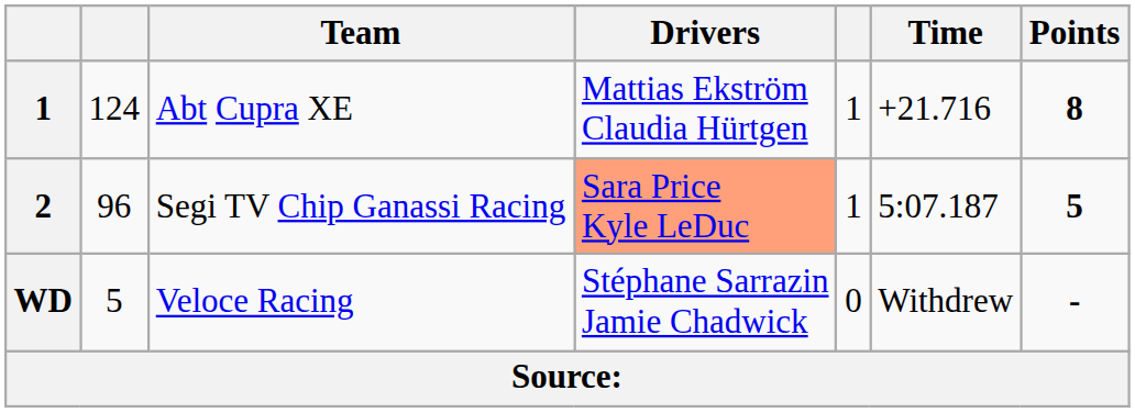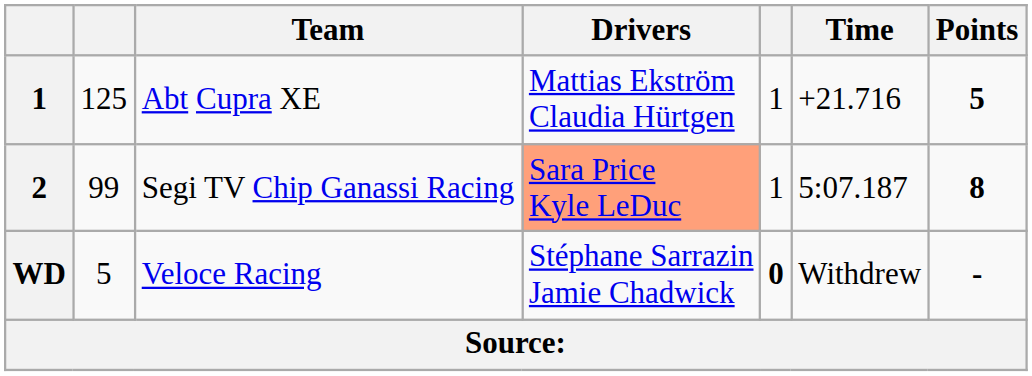Abt Cupra XE | column 2: 124 -> 125
Abt Cupra XE | Points: 8 -> 5
Segi TV Chip Ganassi Racing | column 2: 96 -> 99
Segi TV Chip Ganassi Racing | Points: 5 -> 8
Veloce Racing | column 5: normal -> bold
